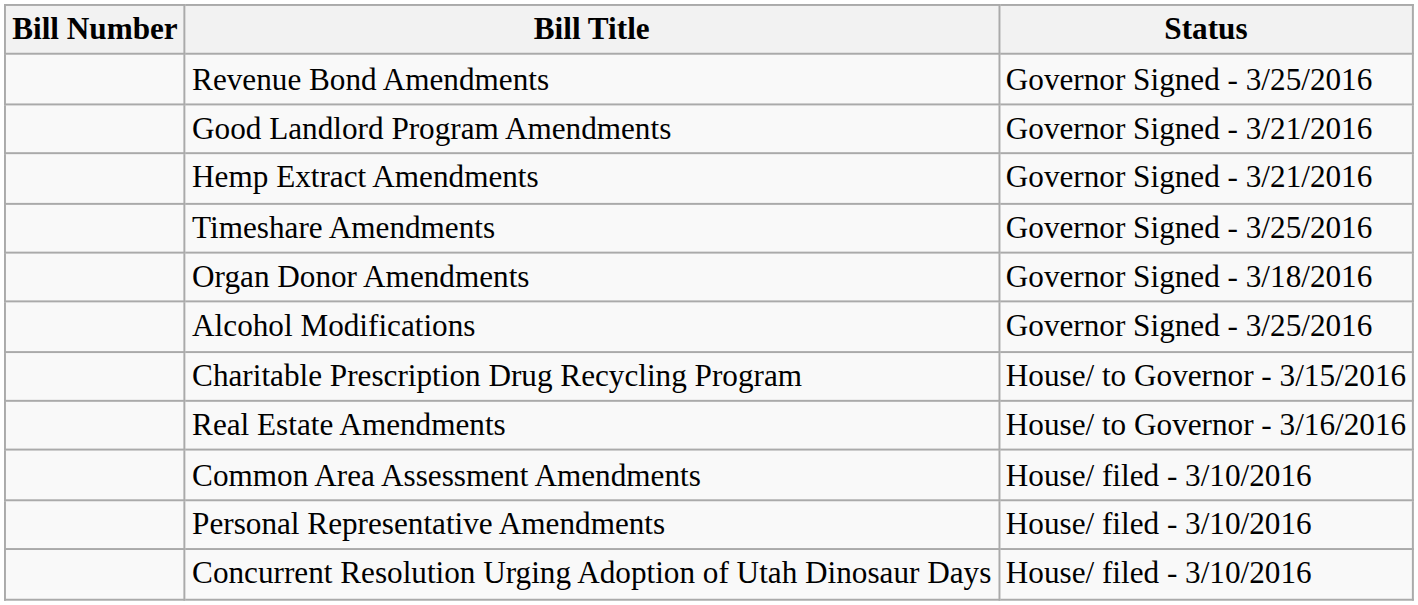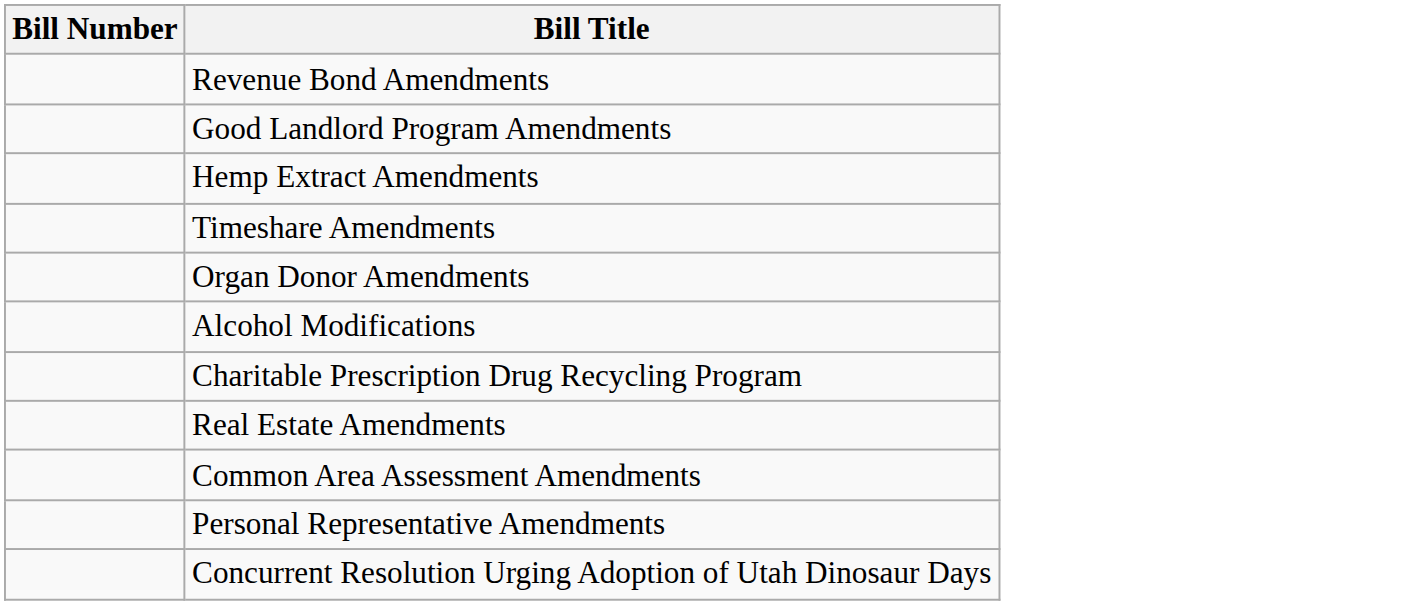- column: Status | Governor Signed - 3/25/2016 | Governor Signed - 3/21/2016 | Governor Signed - 3/21/2016 | Governor Signed - 3/25/2016 | Governor Signed - 3/18/2016 | Governor Signed - 3/25/2016 | House/ to Governor - 3/15/2016 | House/ to Governor - 3/16/2016 | House/ filed - 3/10/2016 | House/ filed - 3/10/2016 | House/ filed - 3/10/2016
